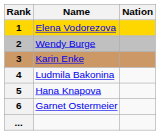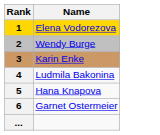- column: Nation
